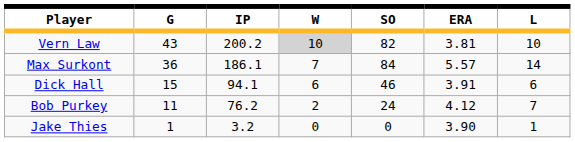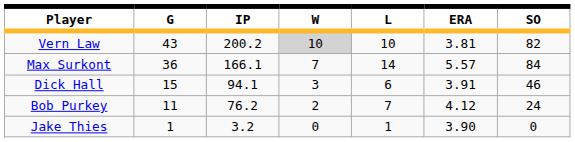columns swapped: L <-> SO
Max Surkont | IP: 186.1 -> 166.1
Dick Hall | W: 6 -> 3
